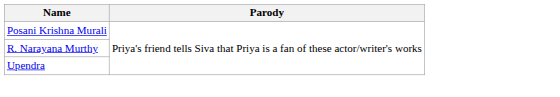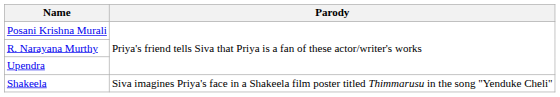+ row: Shakeela | Siva imagines Priya's face in a Shakeela film poster titled Thimmarusu in the song "Yenduke Cheli"
